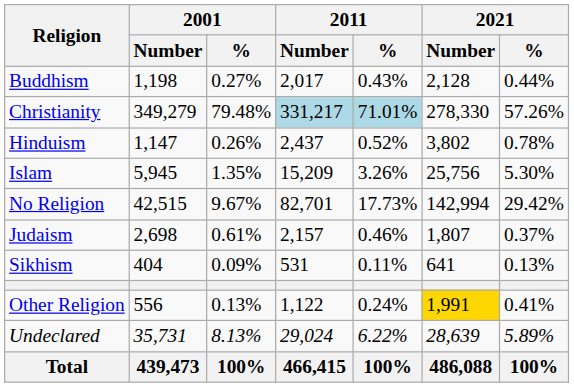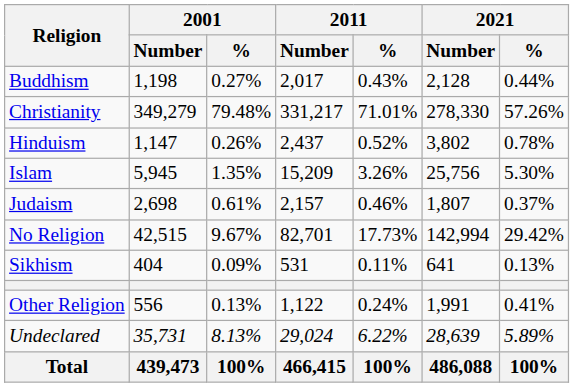Christianity | 2011 / Number: lightblue background -> no background
Christianity | 2011 / %: lightblue background -> no background
rows swapped: Judaism <-> No Religion
Other Religion | 2021 / Number: gold background -> no background
